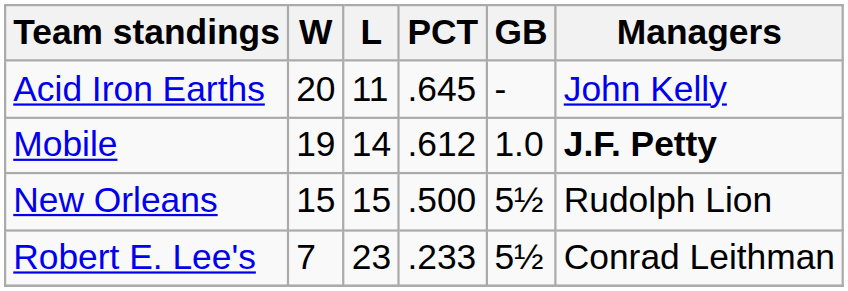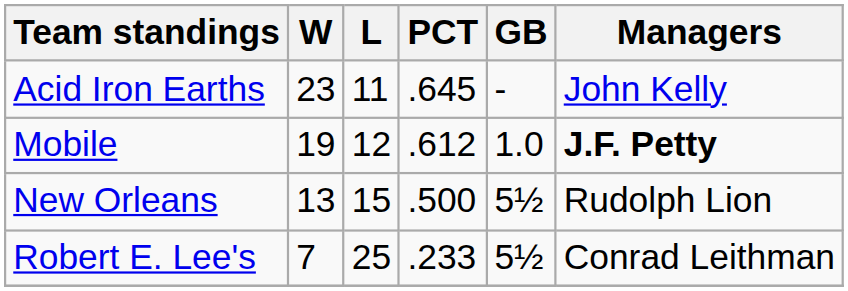Acid Iron Earths | W: 20 -> 23
Mobile | L: 14 -> 12
New Orleans | W: 15 -> 13
Robert E. Lee's | L: 23 -> 25
